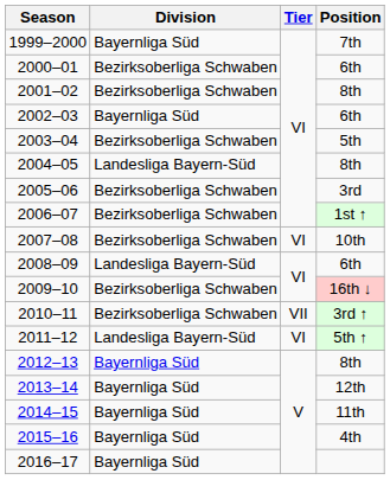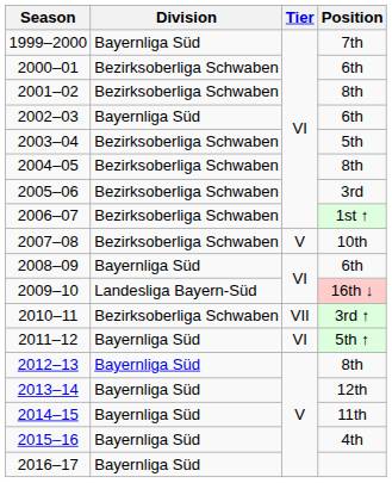2004–05 | Division: Landesliga Bayern-Süd -> Bezirksoberliga Schwaben
2007–08 | Tier: VI -> V
2008–09 | Division: Landesliga Bayern-Süd -> Bayernliga Süd
2009–10 | Division: Bezirksoberliga Schwaben -> Landesliga Bayern-Süd
2011–12 | Division: Landesliga Bayern-Süd -> Bayernliga Süd
